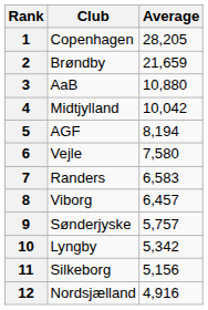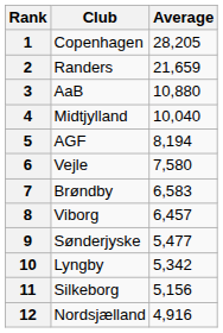2 | Club: Brøndby -> Randers
4 | Average: 10,042 -> 10,040
7 | Club: Randers -> Brøndby
9 | Average: 5,757 -> 5,477
